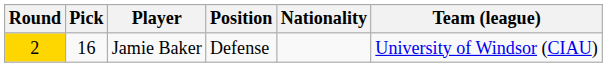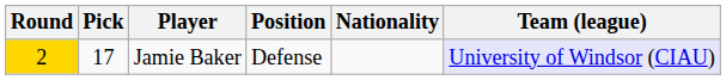Jamie Baker | Pick: 16 -> 17
Jamie Baker | Team (league): no background -> lavender background
